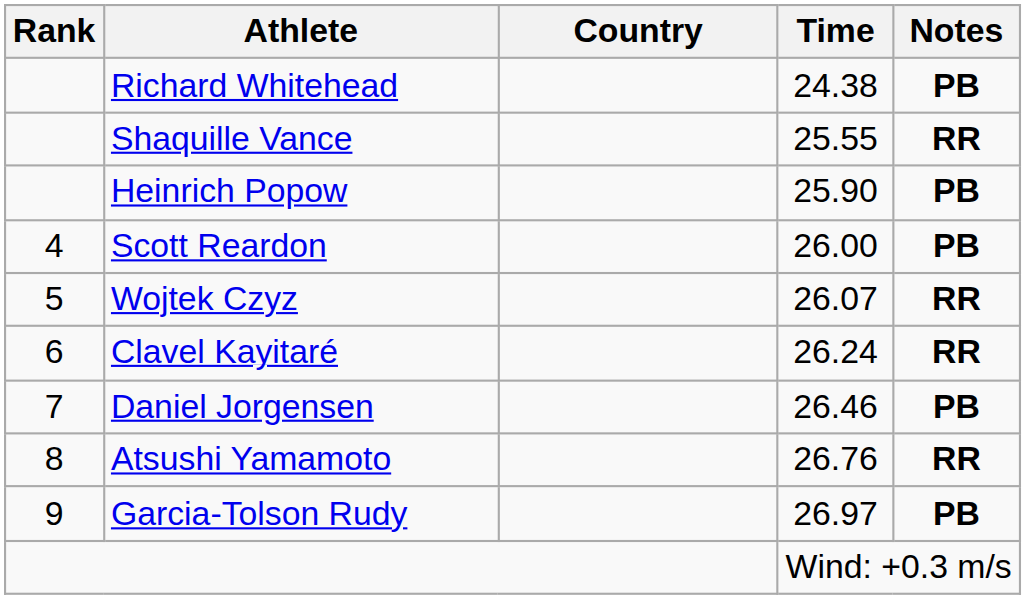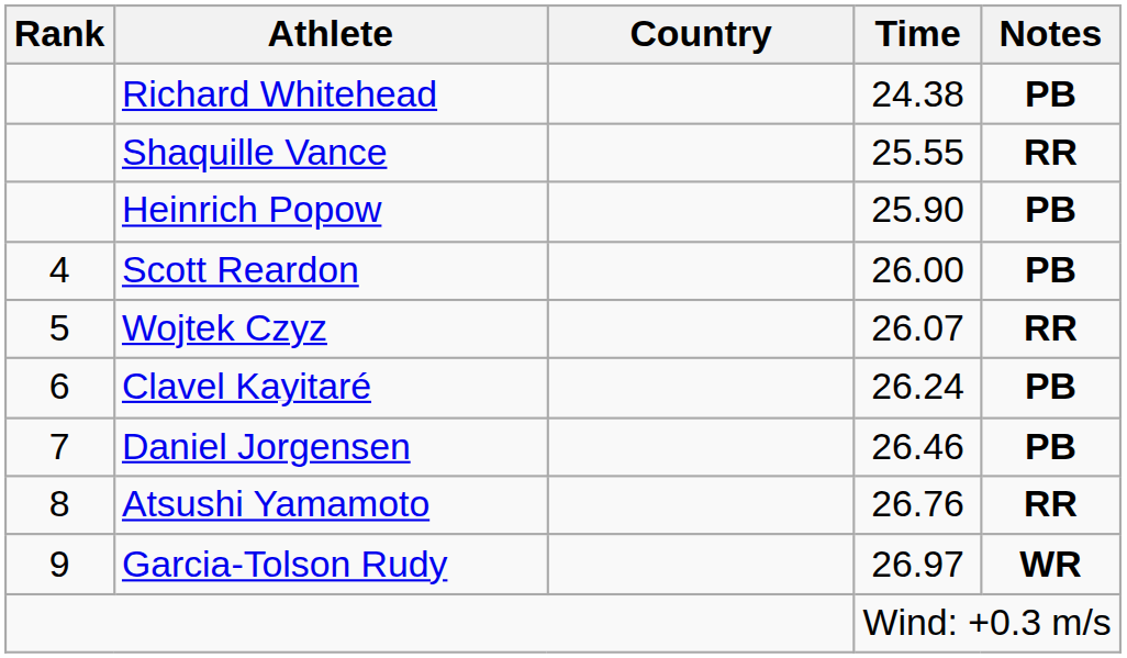Clavel Kayitaré | Notes: RR -> PB
Garcia-Tolson Rudy | Notes: PB -> WR
